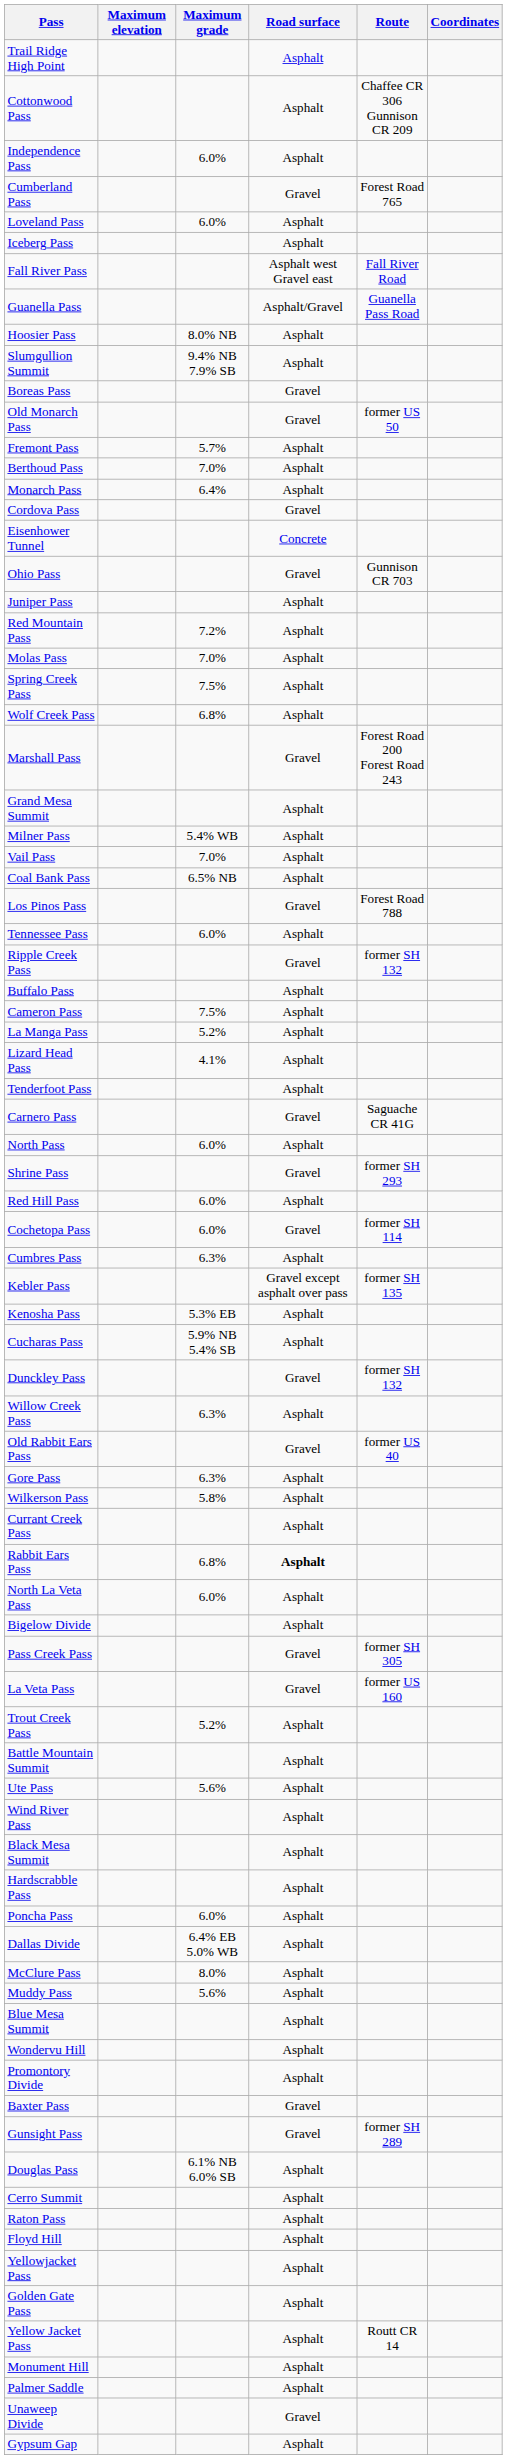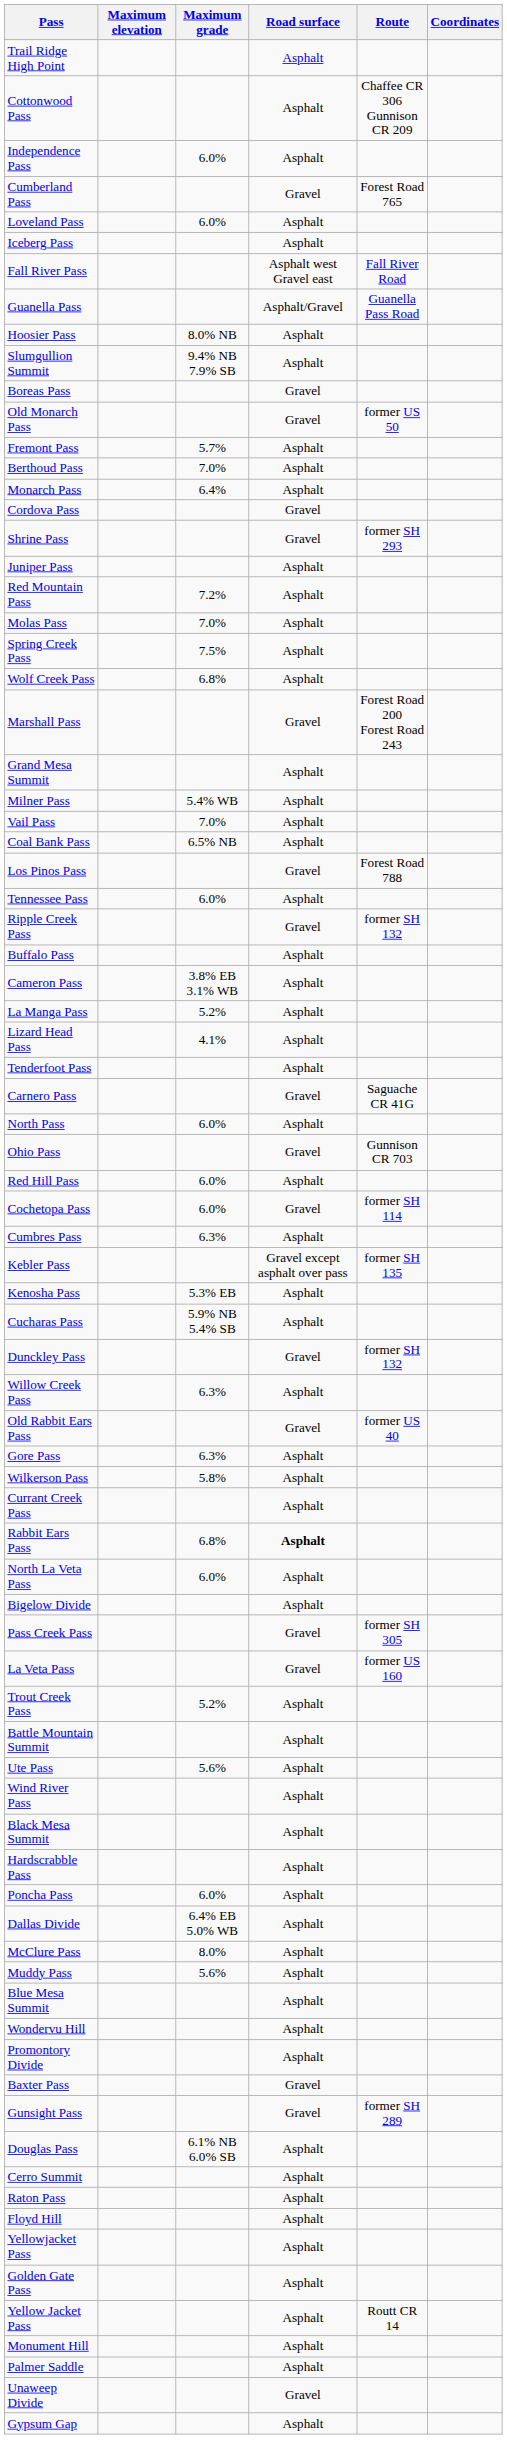- row: Eisenhower Tunnel | Concrete
rows swapped: Shrine Pass <-> Ohio Pass
Cameron Pass | Maximum grade: 7.5% -> 3.8% EB 3.1% WB
